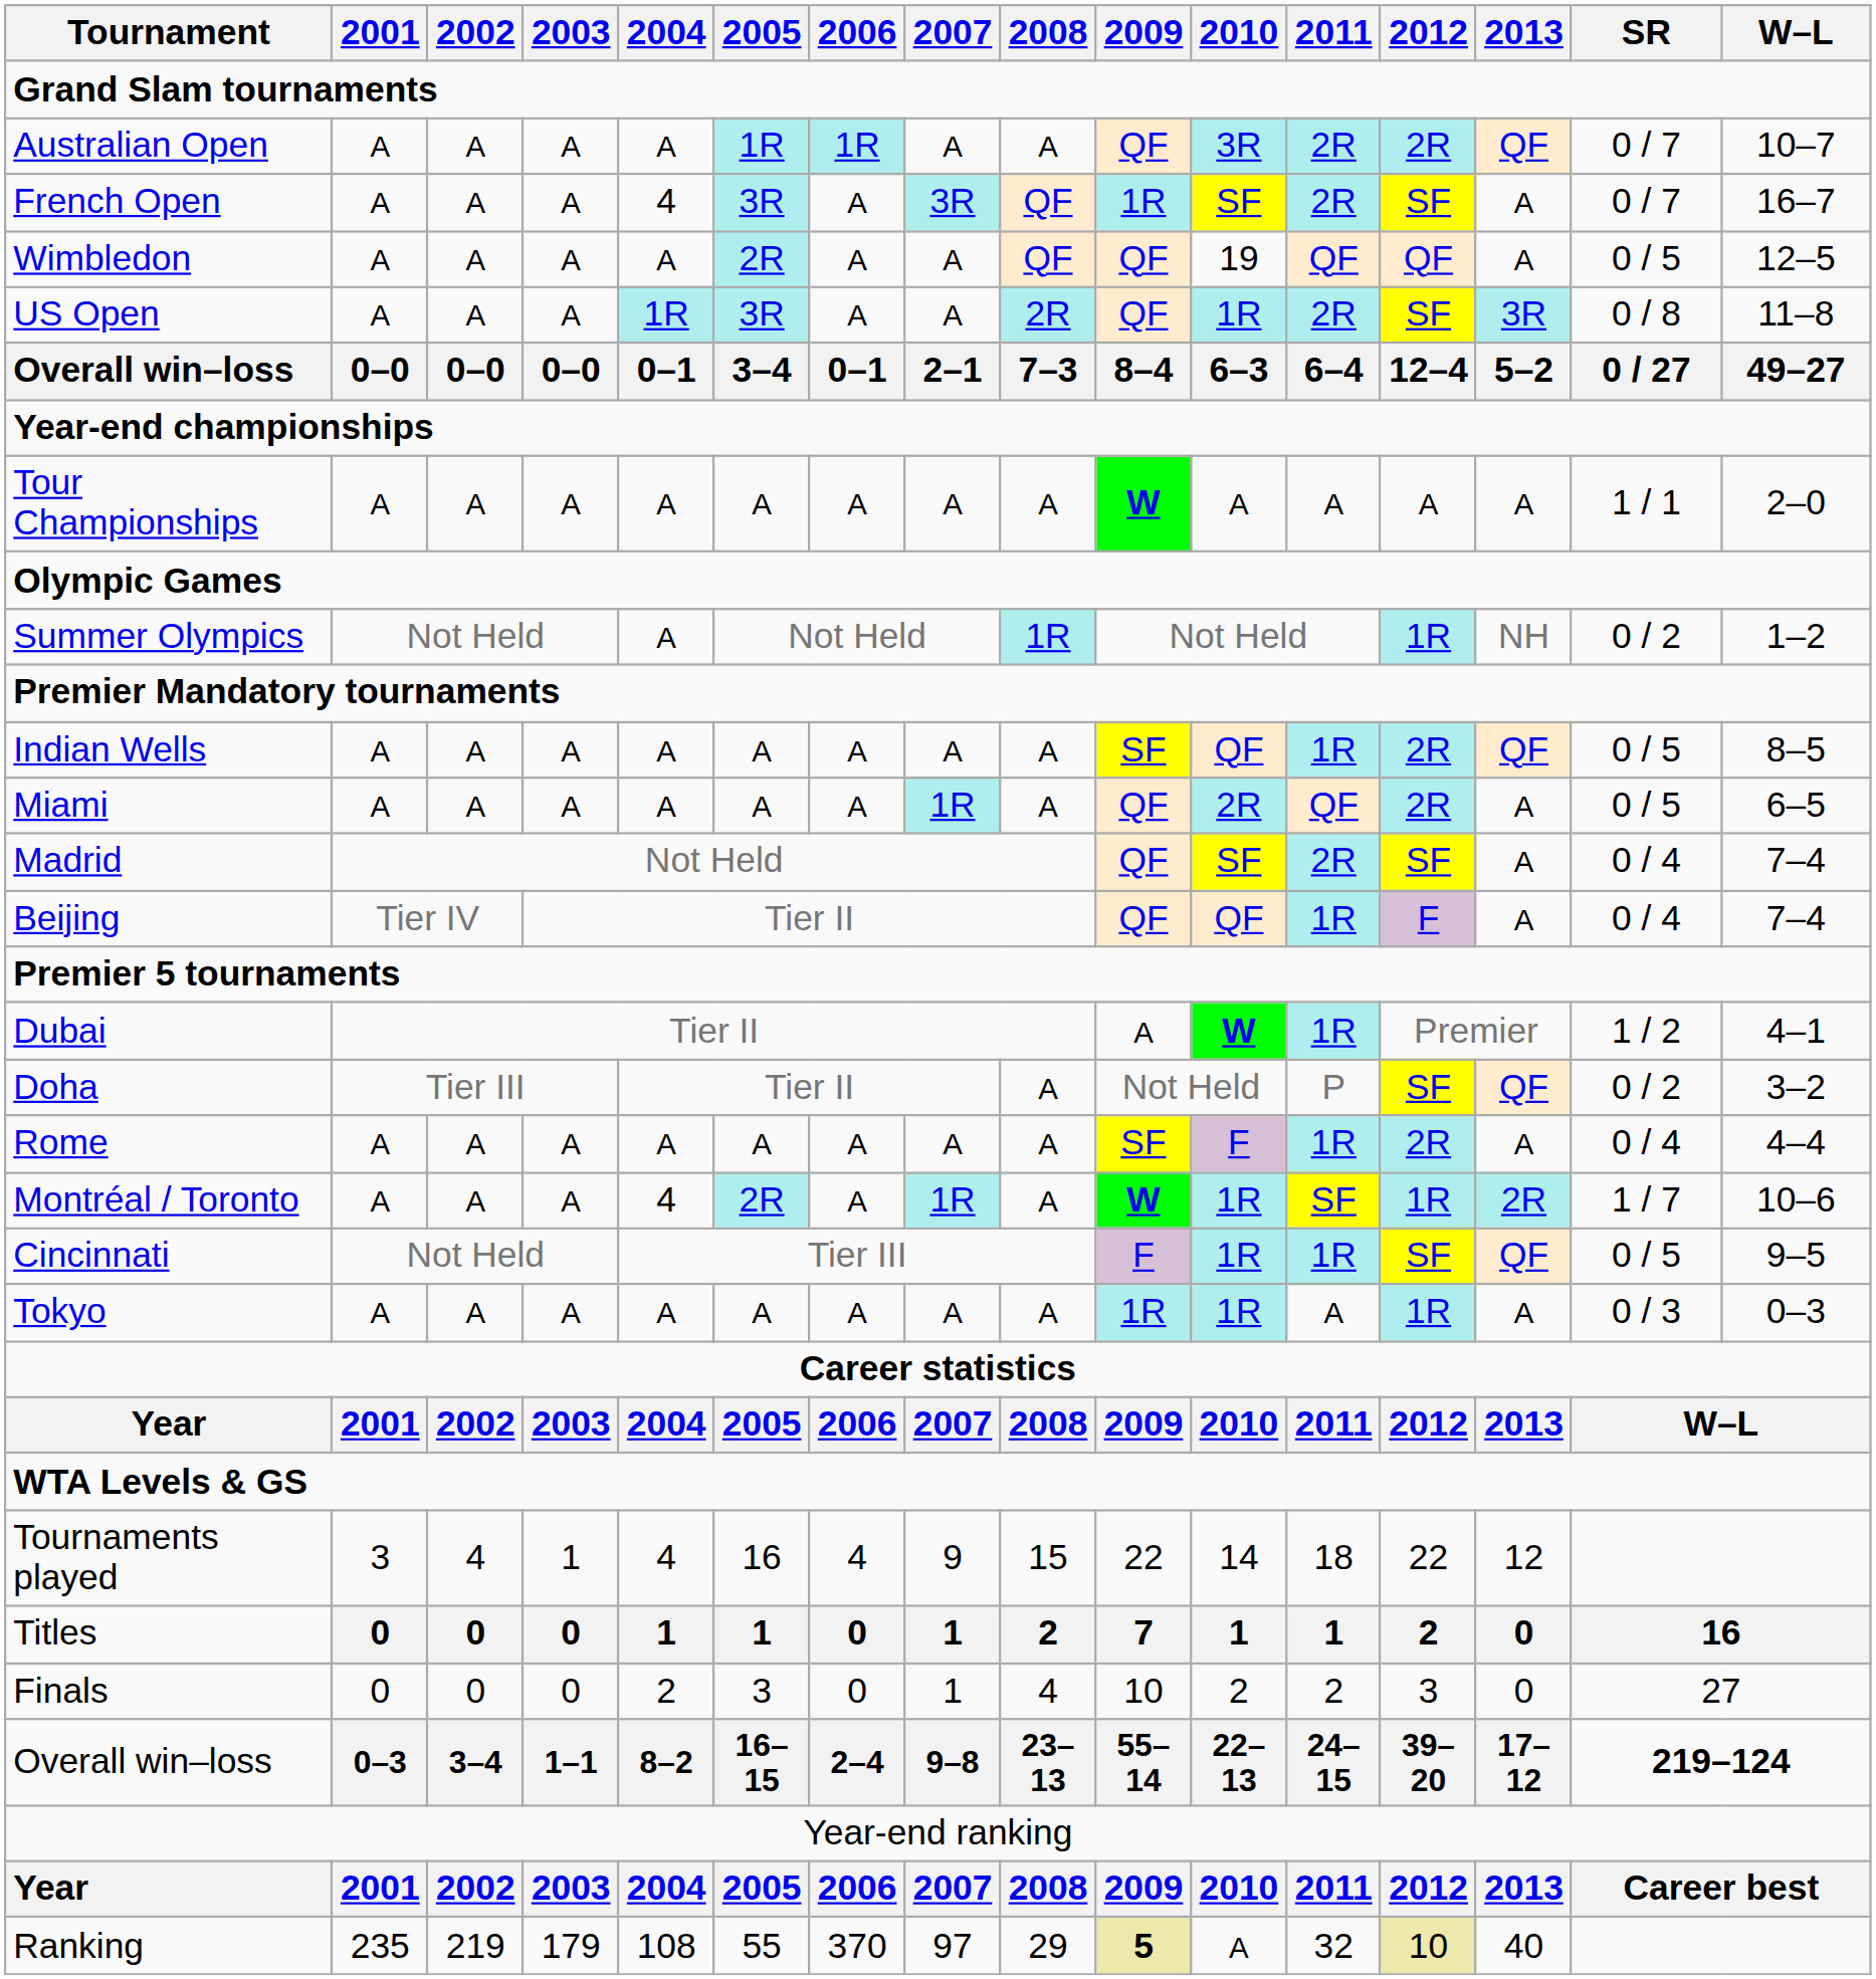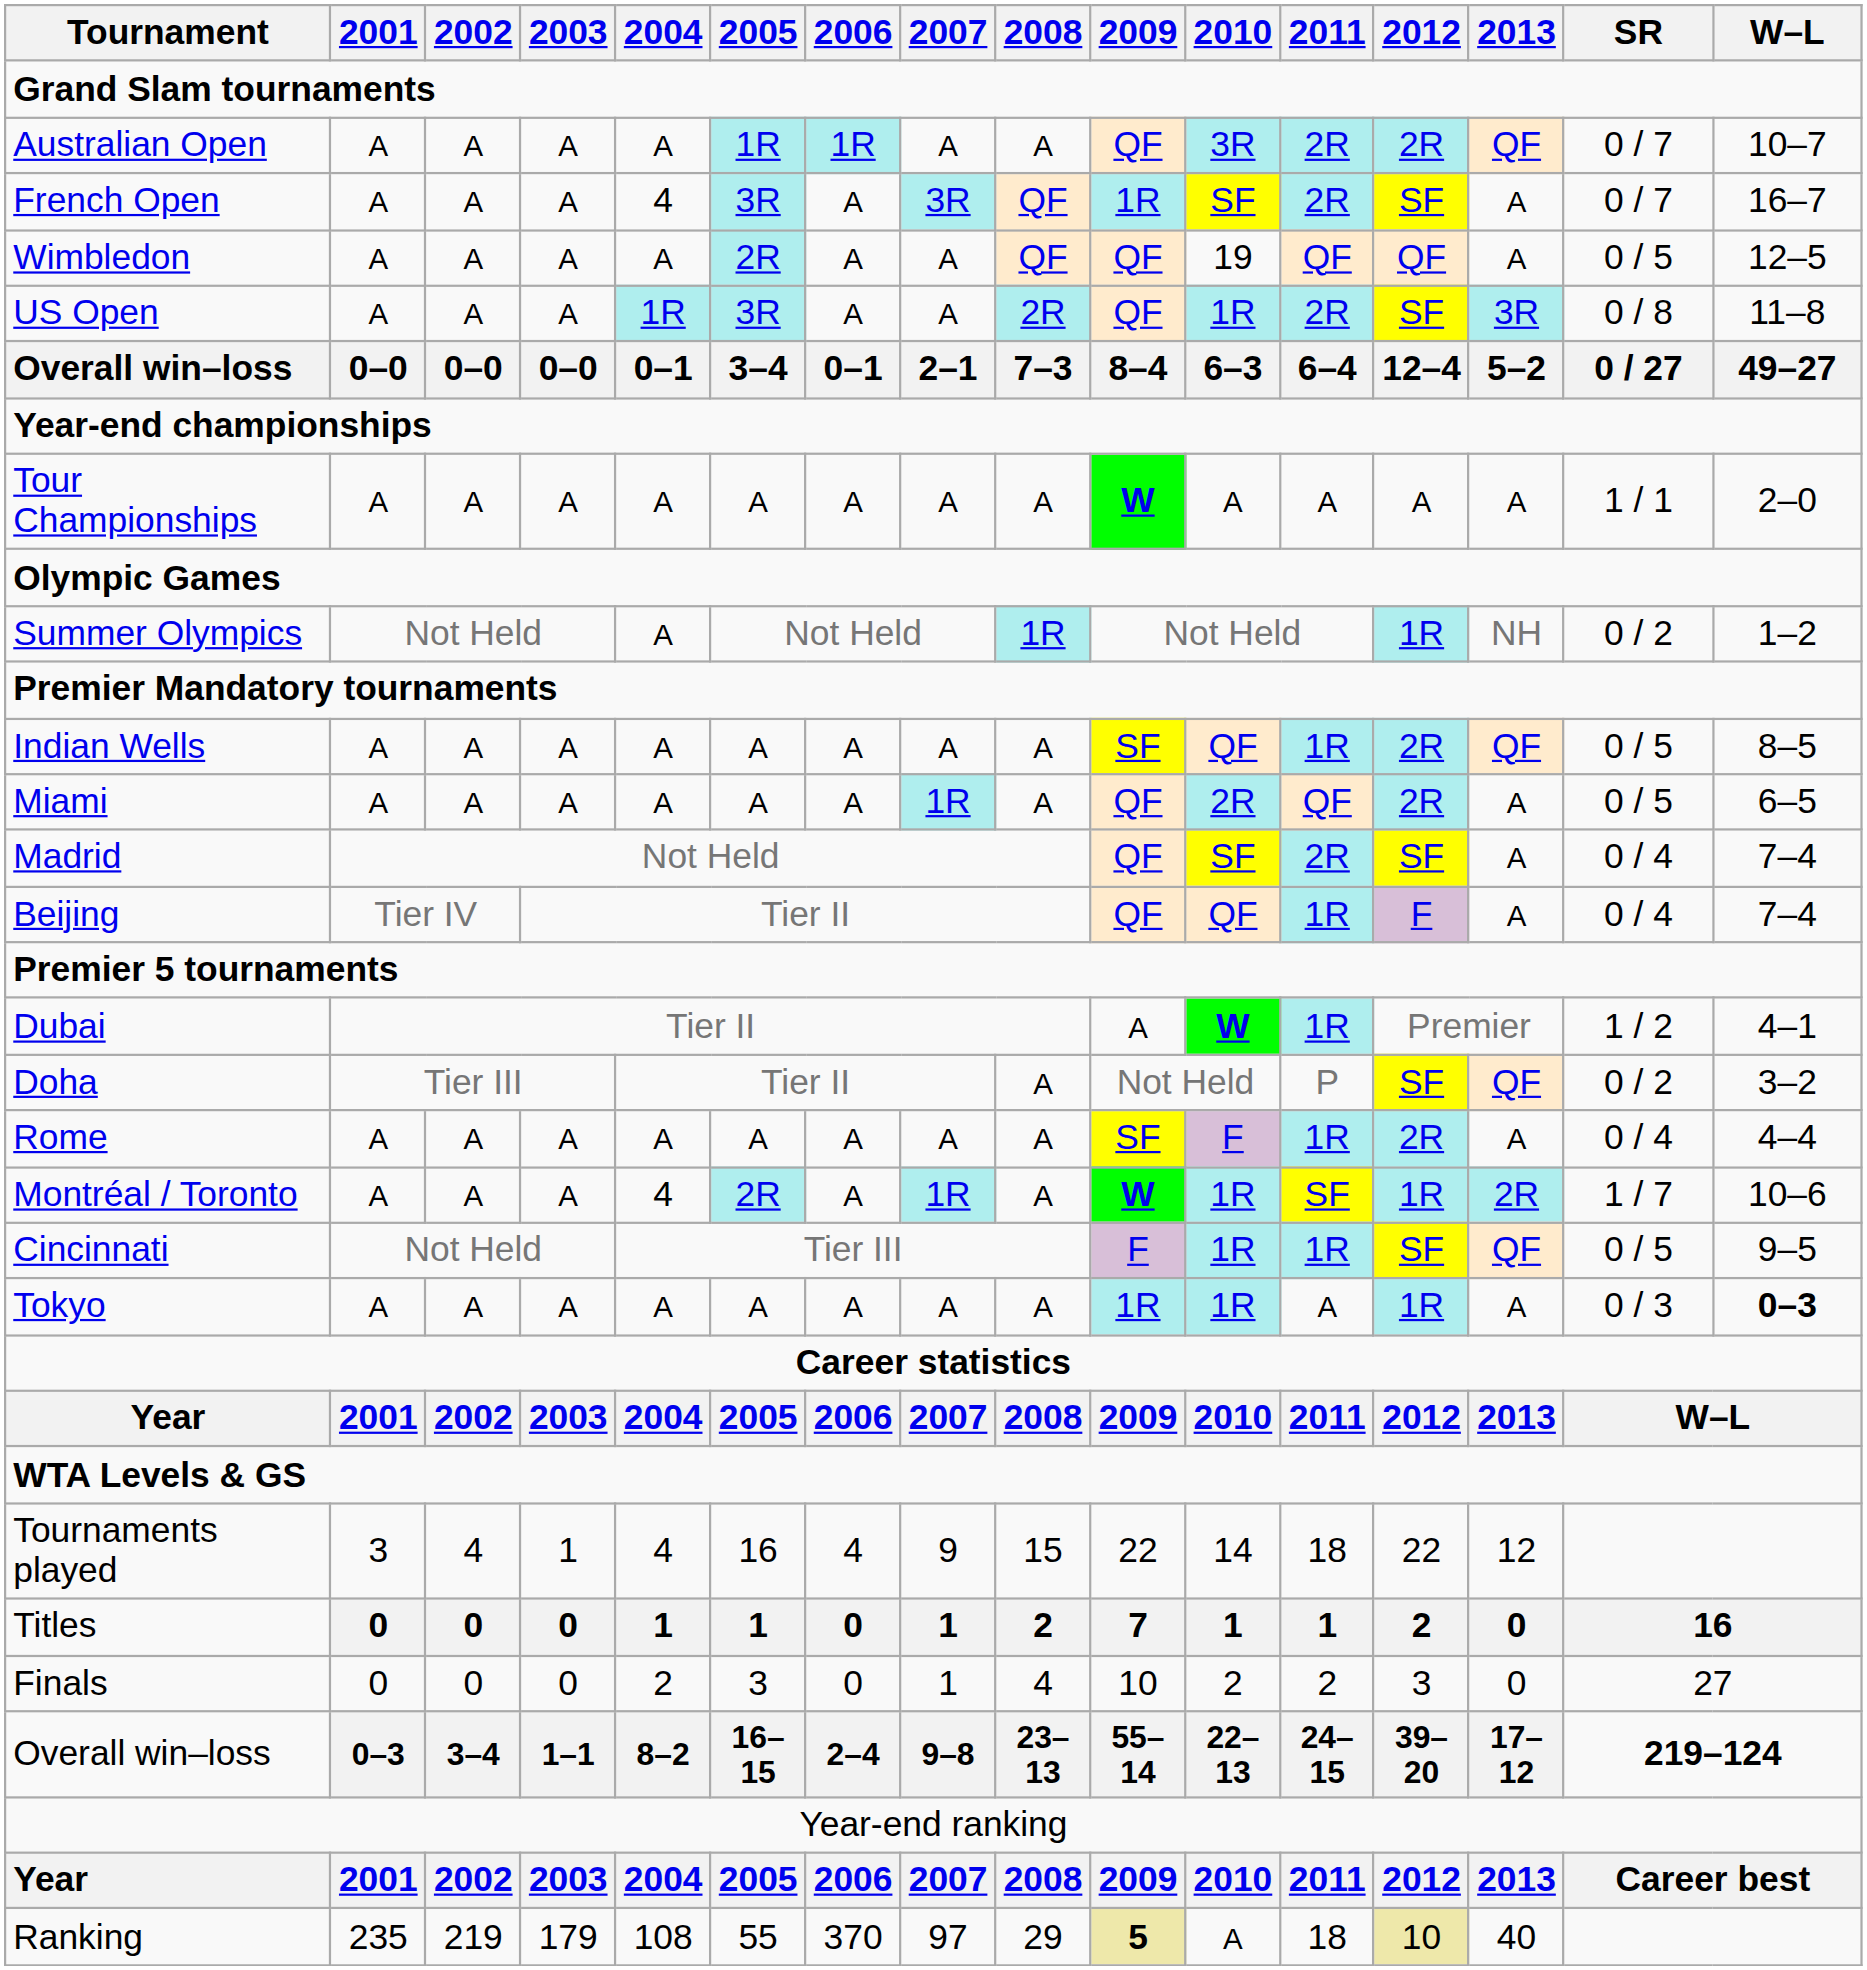Tokyo | W–L: normal -> bold
Ranking | 2011: 32 -> 18
